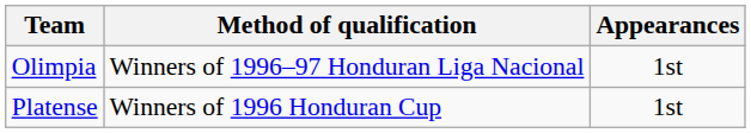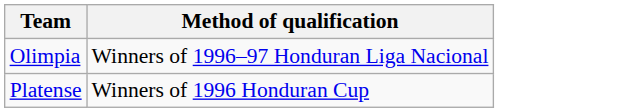- column: Appearances | 1st | 1st
